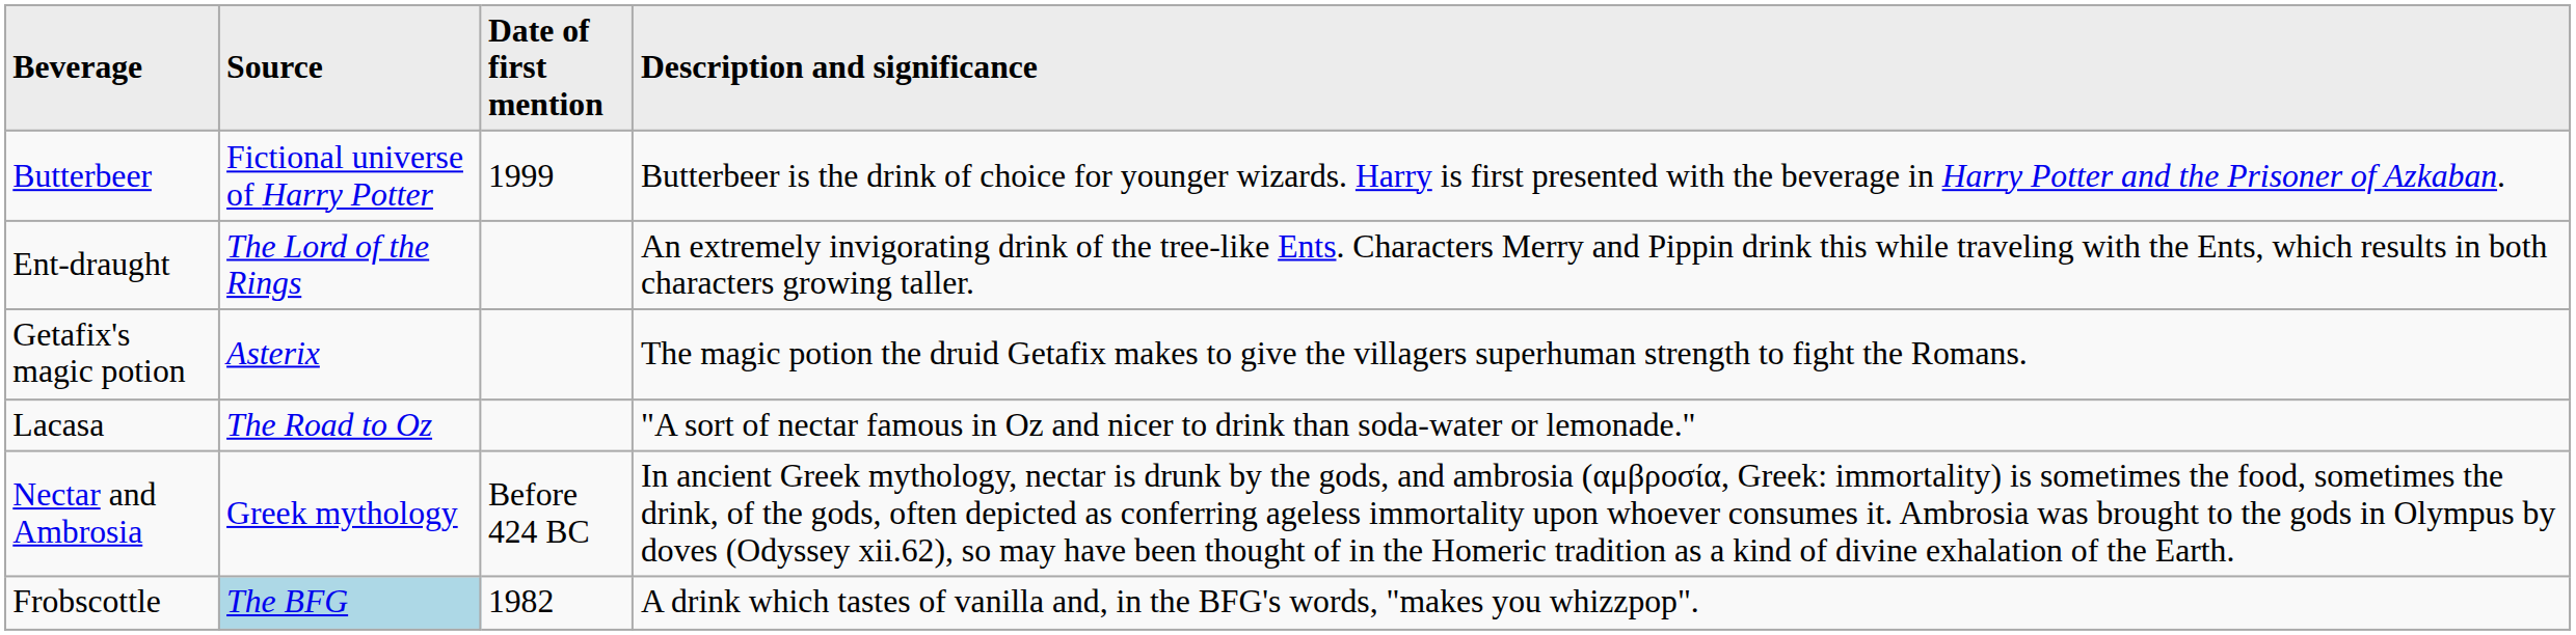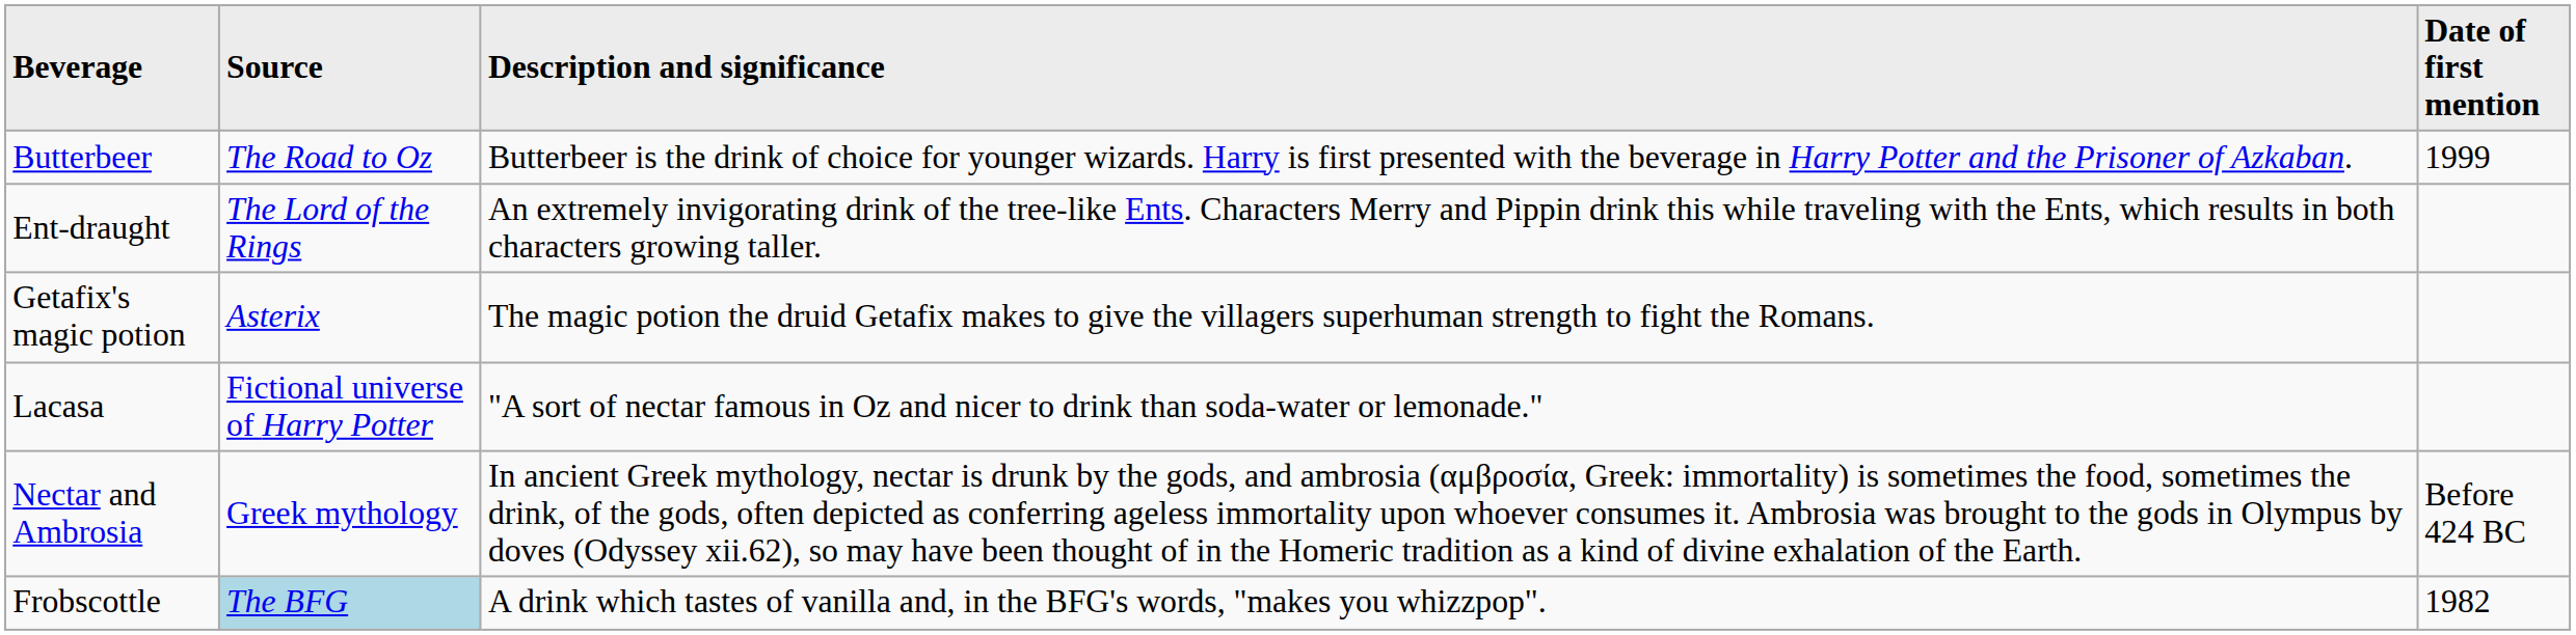columns swapped: Date of first mention <-> Description and significance
Butterbeer | Source: Fictional universe of Harry Potter -> The Road to Oz
Lacasa | Source: The Road to Oz -> Fictional universe of Harry Potter
